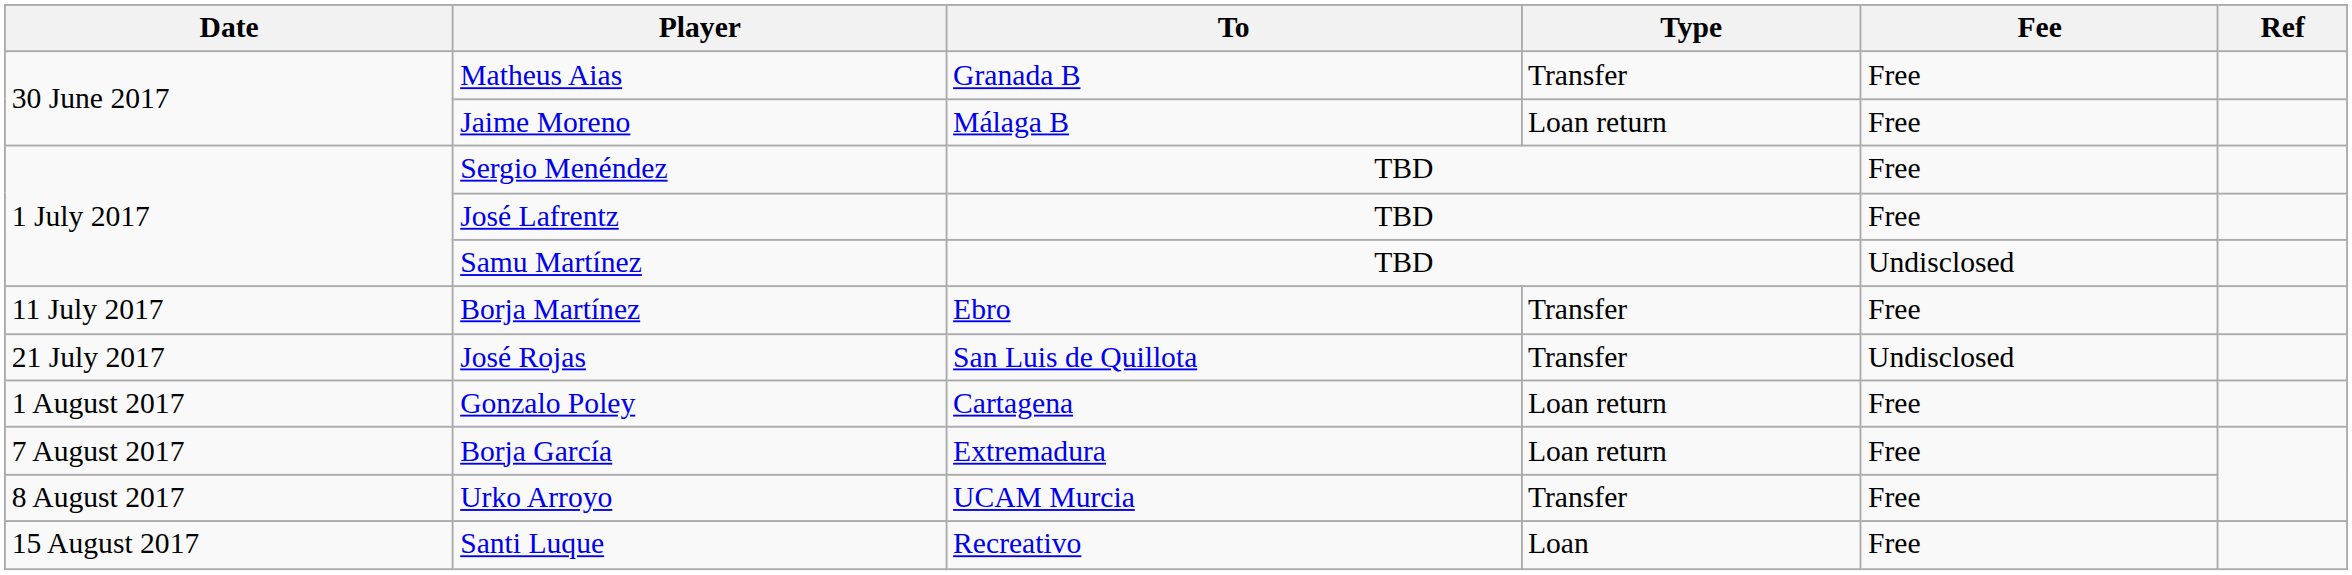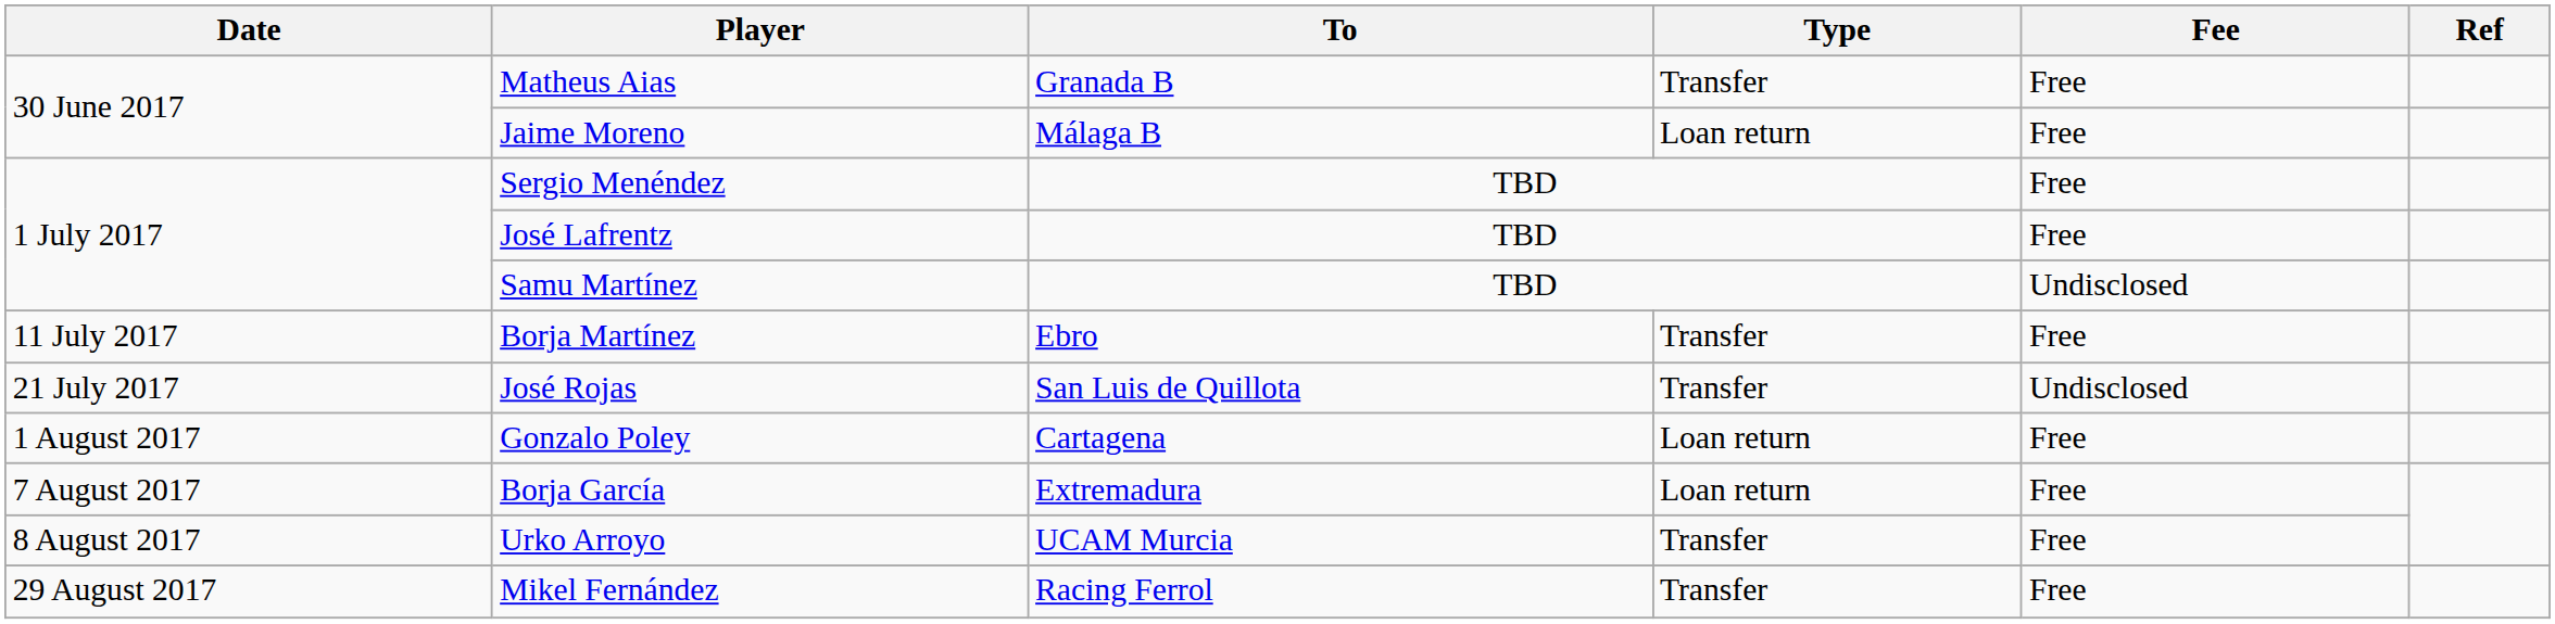- row: 15 August 2017 | Santi Luque | Recreativo | Loan | Free
+ row: 29 August 2017 | Mikel Fernández | Racing Ferrol | Transfer | Free
